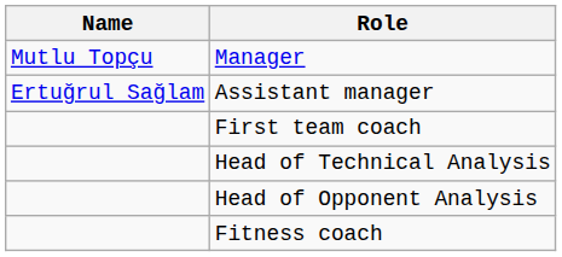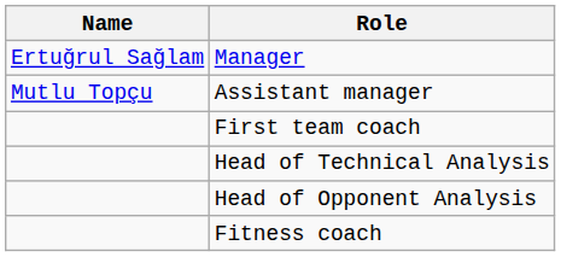Manager | Name: Mutlu Topçu -> Ertuğrul Sağlam
Assistant manager | Name: Ertuğrul Sağlam -> Mutlu Topçu
